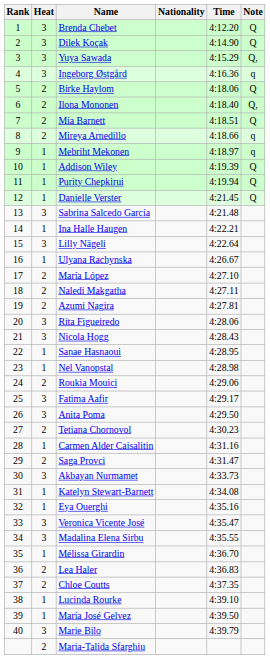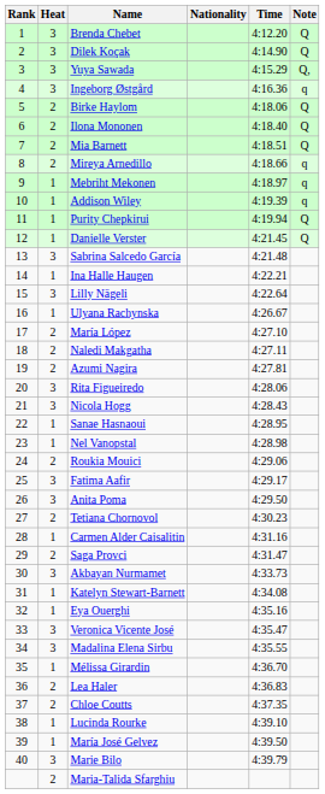Ilona Mononen | Note: Q, -> Q
Addison Wiley | Note: Q -> q
